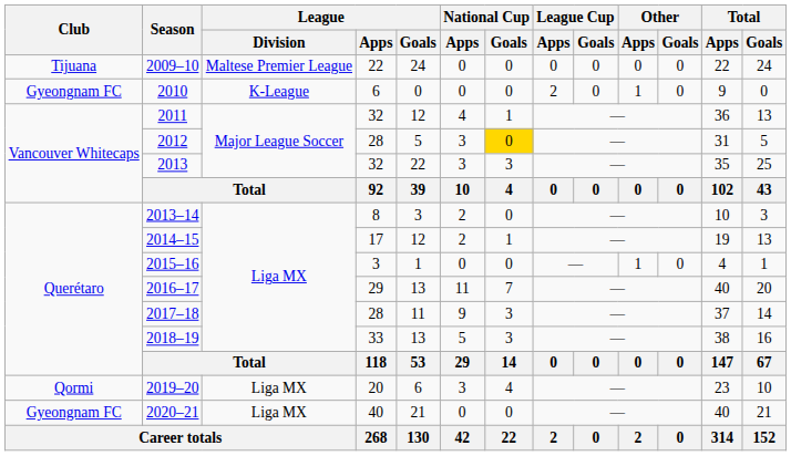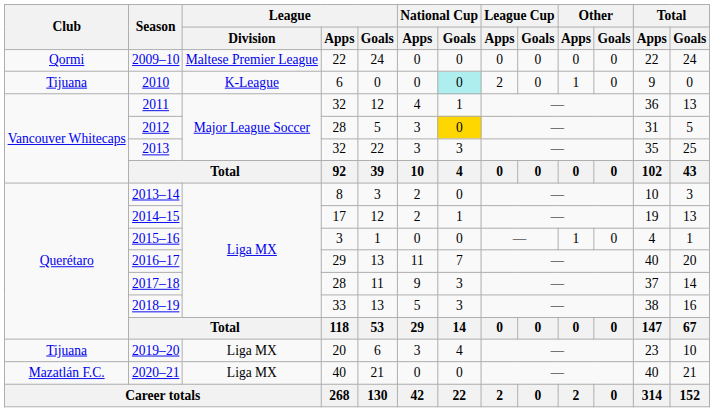2009–10 | Club: Tijuana -> Qormi
2010 | Club: Gyeongnam FC -> Tijuana
2010 | National Cup / Goals: no background -> paleturquoise background
2019–20 | Club: Qormi -> Tijuana
2020–21 | Club: Gyeongnam FC -> Mazatlán F.C.
